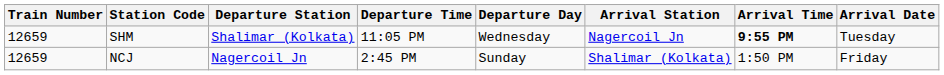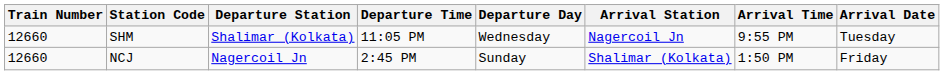SHM | Train Number: 12659 -> 12660
SHM | Arrival Time: bold -> normal
NCJ | Train Number: 12659 -> 12660
